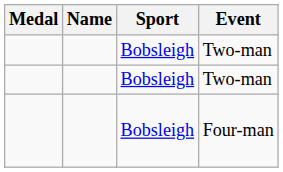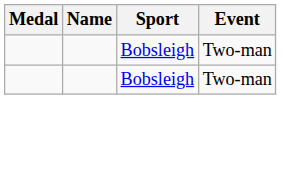- row: Bobsleigh | Four-man
